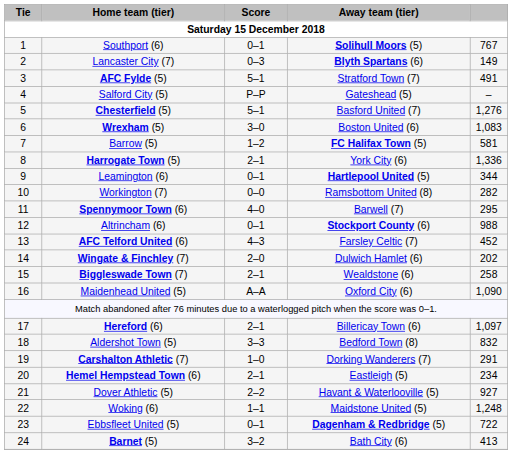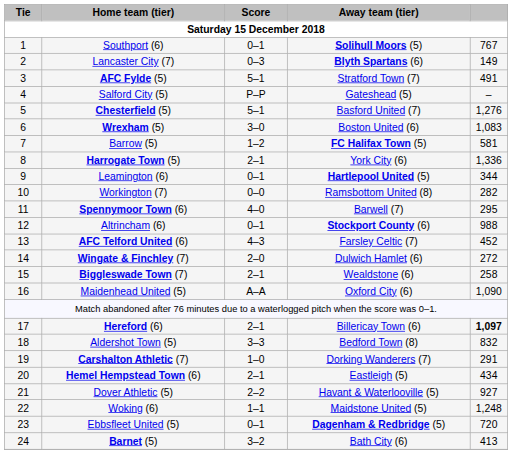Wingate & Finchley (7) | column 5: 202 -> 272
Hereford (6) | column 5: normal -> bold
Hemel Hempstead Town (6) | column 5: 234 -> 434
Ebbsfleet United (5) | column 5: 722 -> 720
